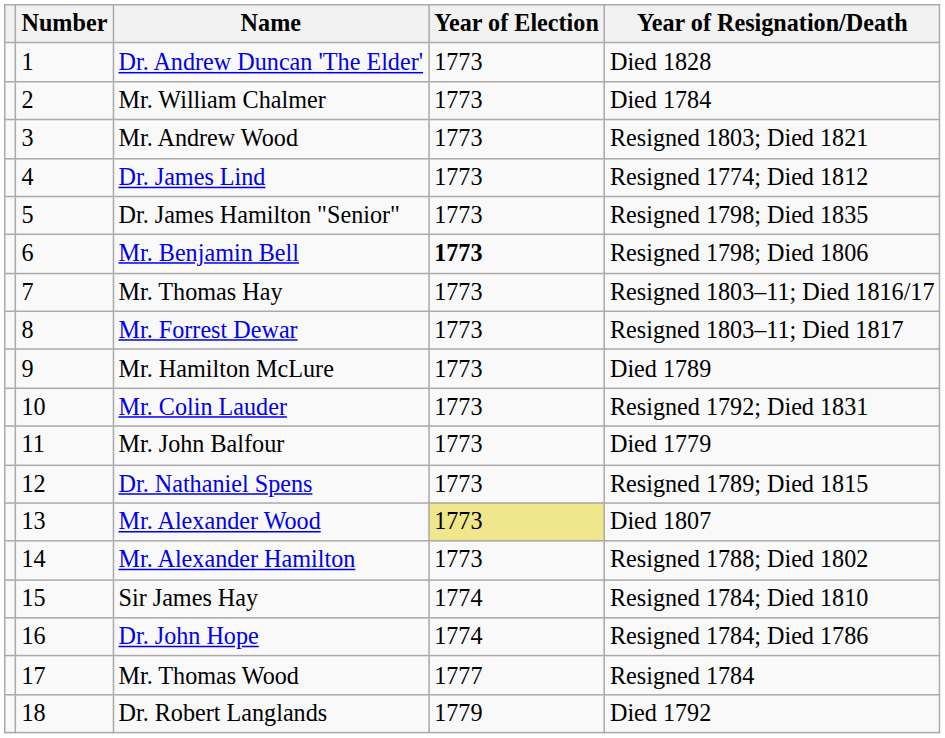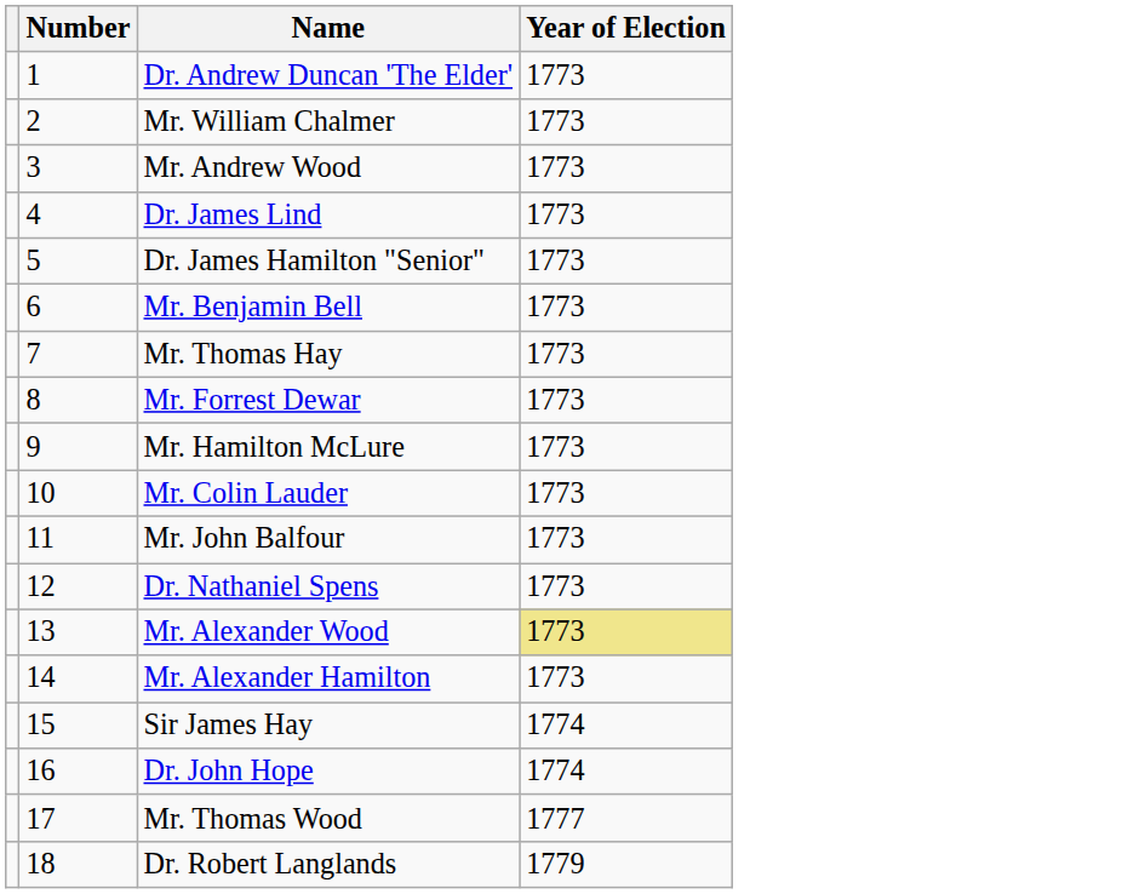- column: Year of Resignation/Death | Died 1828 | Died 1784 | Resigned 1803; Died 1821 | Resigned 1774; Died 1812 | Resigned 1798; Died 1835 | Resigned 1798; Died 1806 | Resigned 1803–11; Died 1816/17 | Resigned 1803–11; Died 1817 | Died 1789 | Resigned 1792; Died 1831 | Died 1779 | Resigned 1789; Died 1815 | Died 1807 | Resigned 1788; Died 1802 | Resigned 1784; Died 1810 | Resigned 1784; Died 1786 | Resigned 1784 | Died 1792
Mr. Benjamin Bell | Year of Election: bold -> normal
